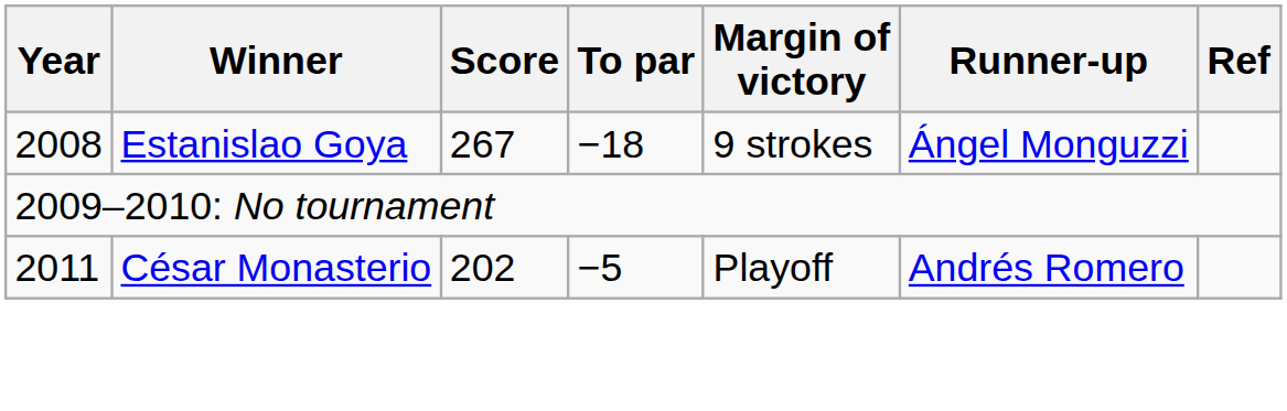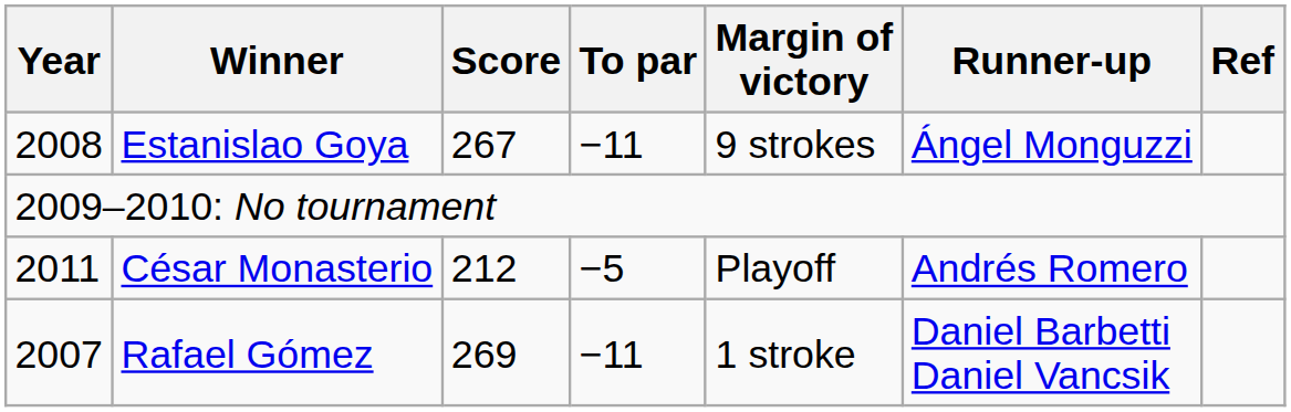Estanislao Goya | To par: −18 -> −11
César Monasterio | Score: 202 -> 212
+ row: 2007 | Rafael Gómez | 269 | −11 | 1 stroke | Daniel Barbetti Daniel Vancsik
